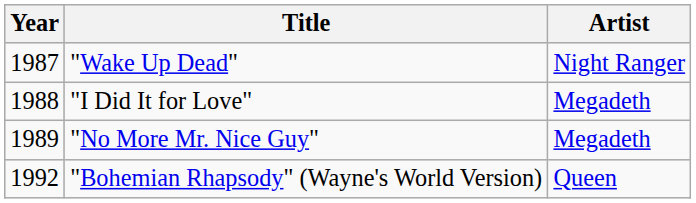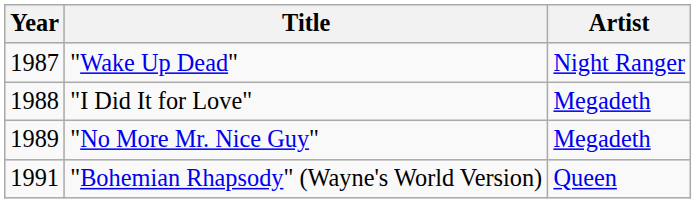"Bohemian Rhapsody" (Wayne's World Version) | Year: 1992 -> 1991
